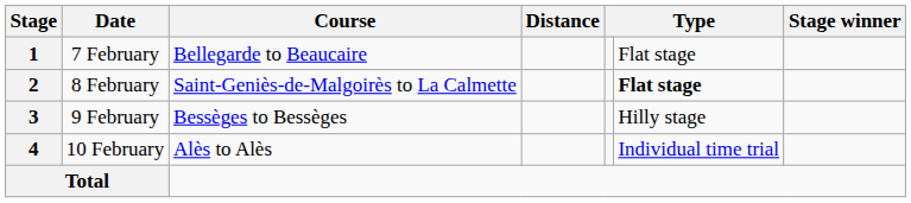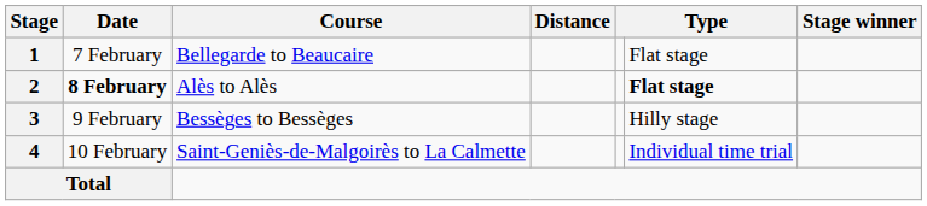2 | Date: normal -> bold
2 | Course: Saint-Geniès-de-Malgoirès to La Calmette -> Alès to Alès
4 | Course: Alès to Alès -> Saint-Geniès-de-Malgoirès to La Calmette
